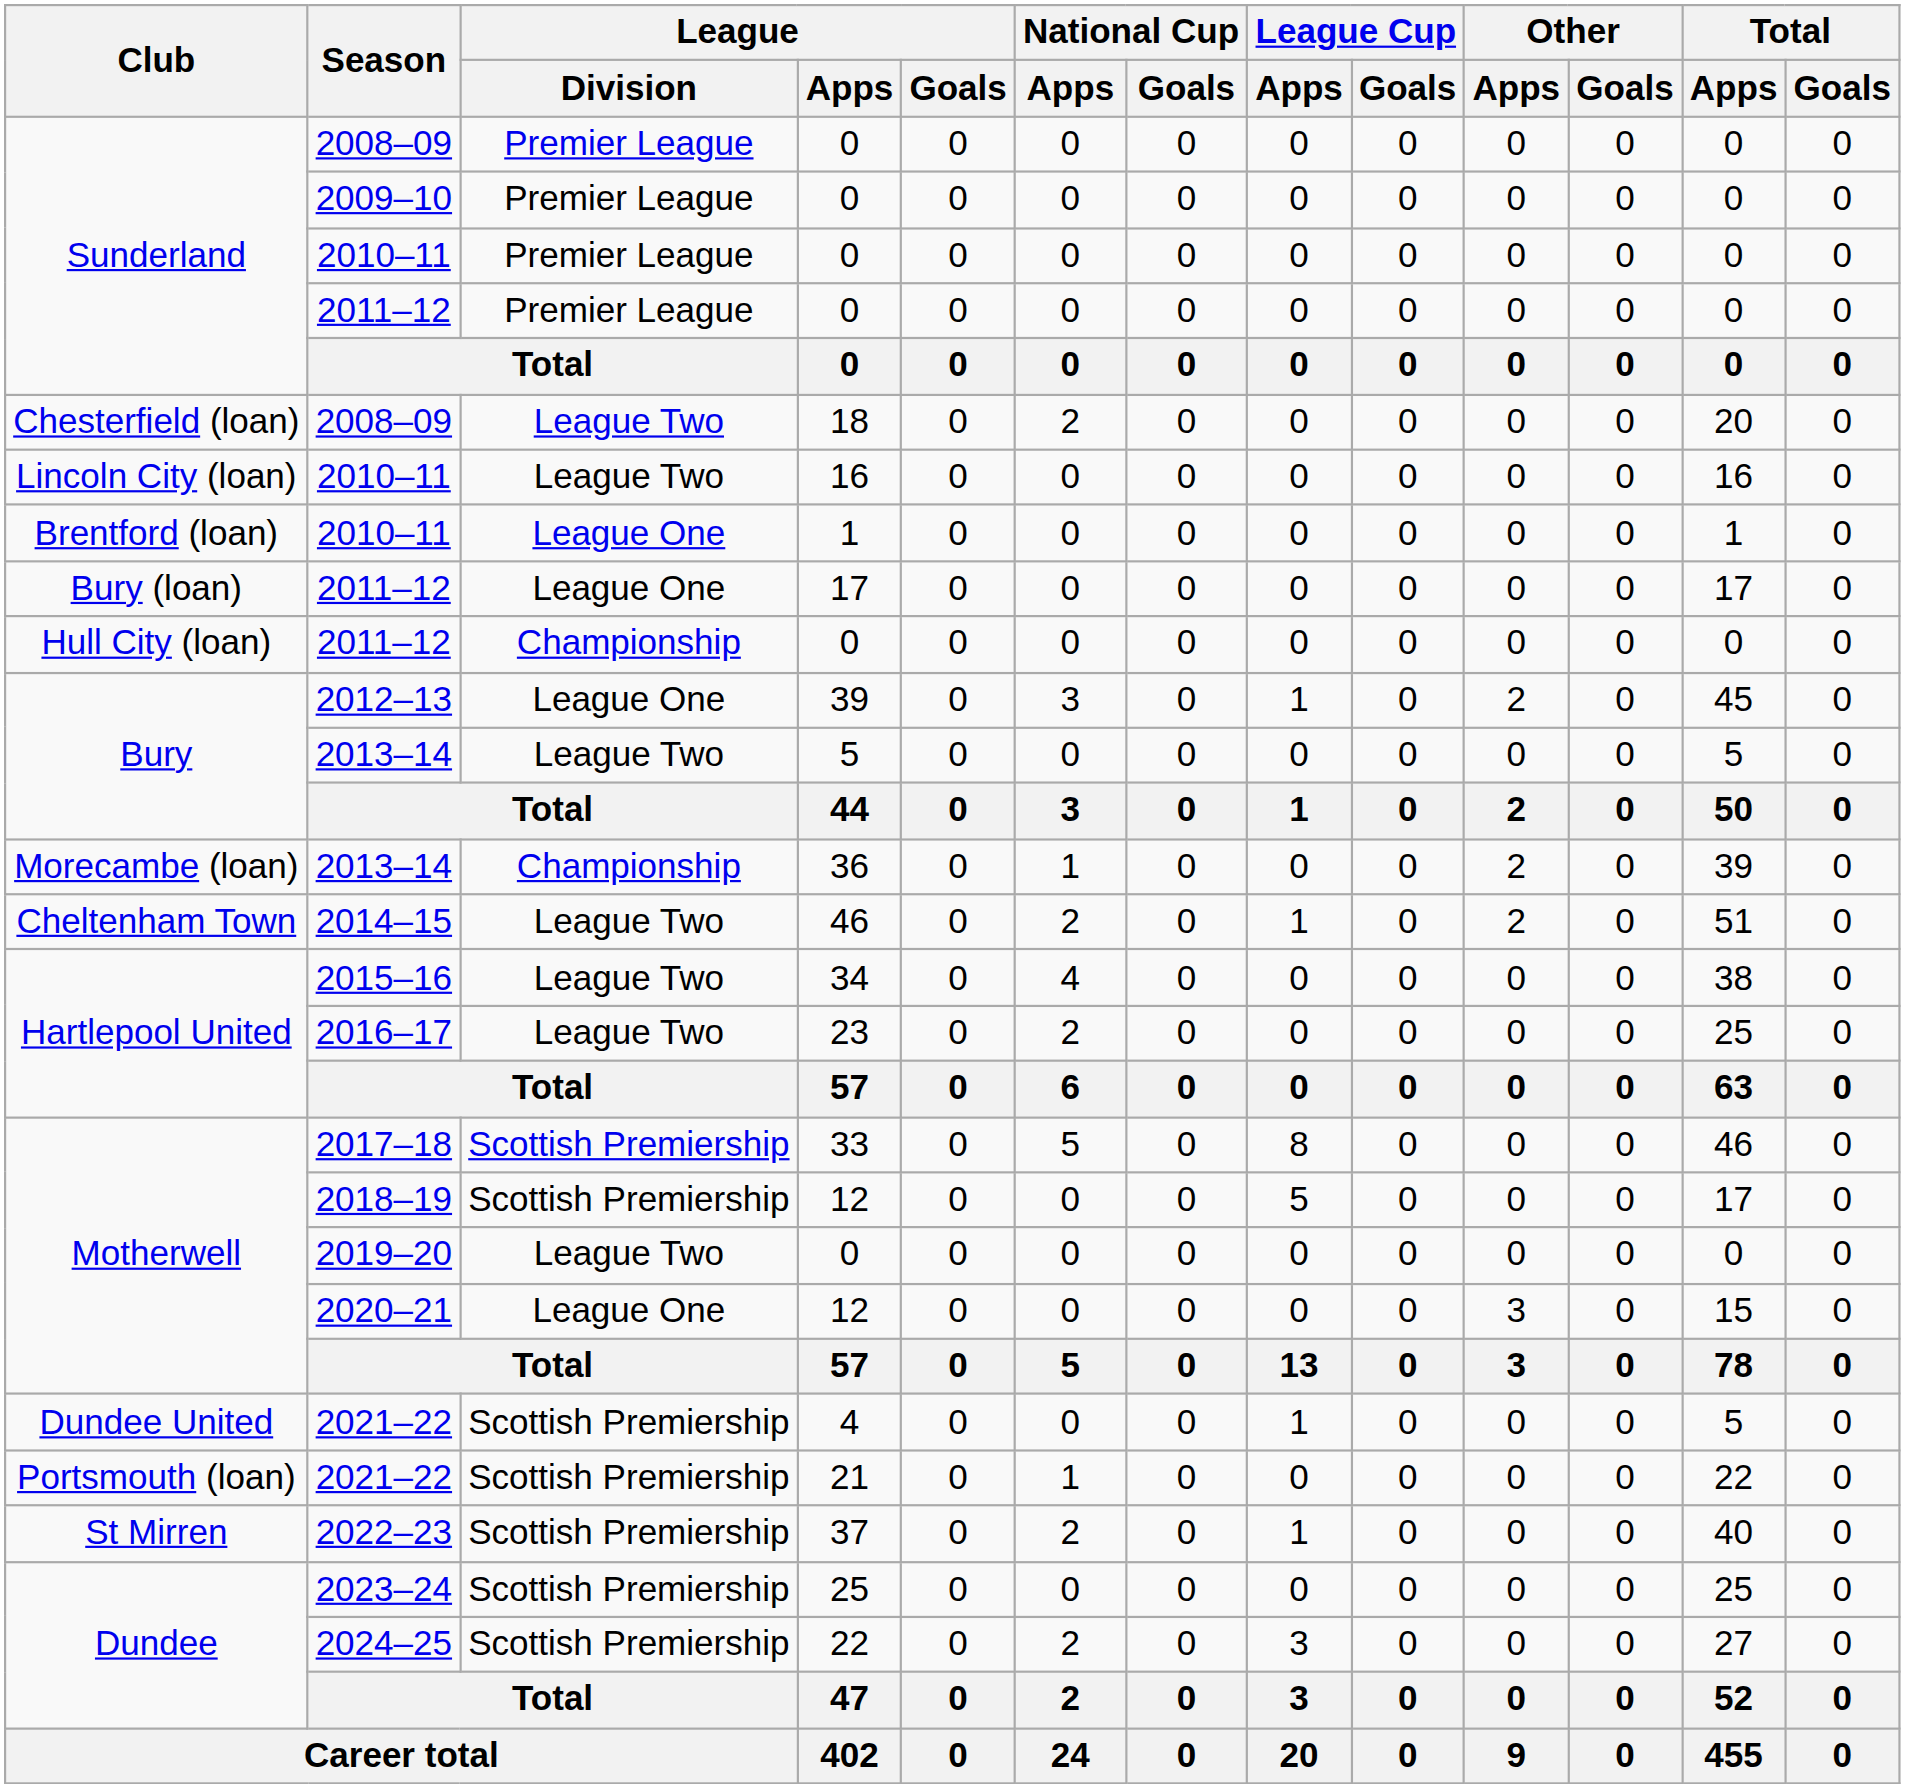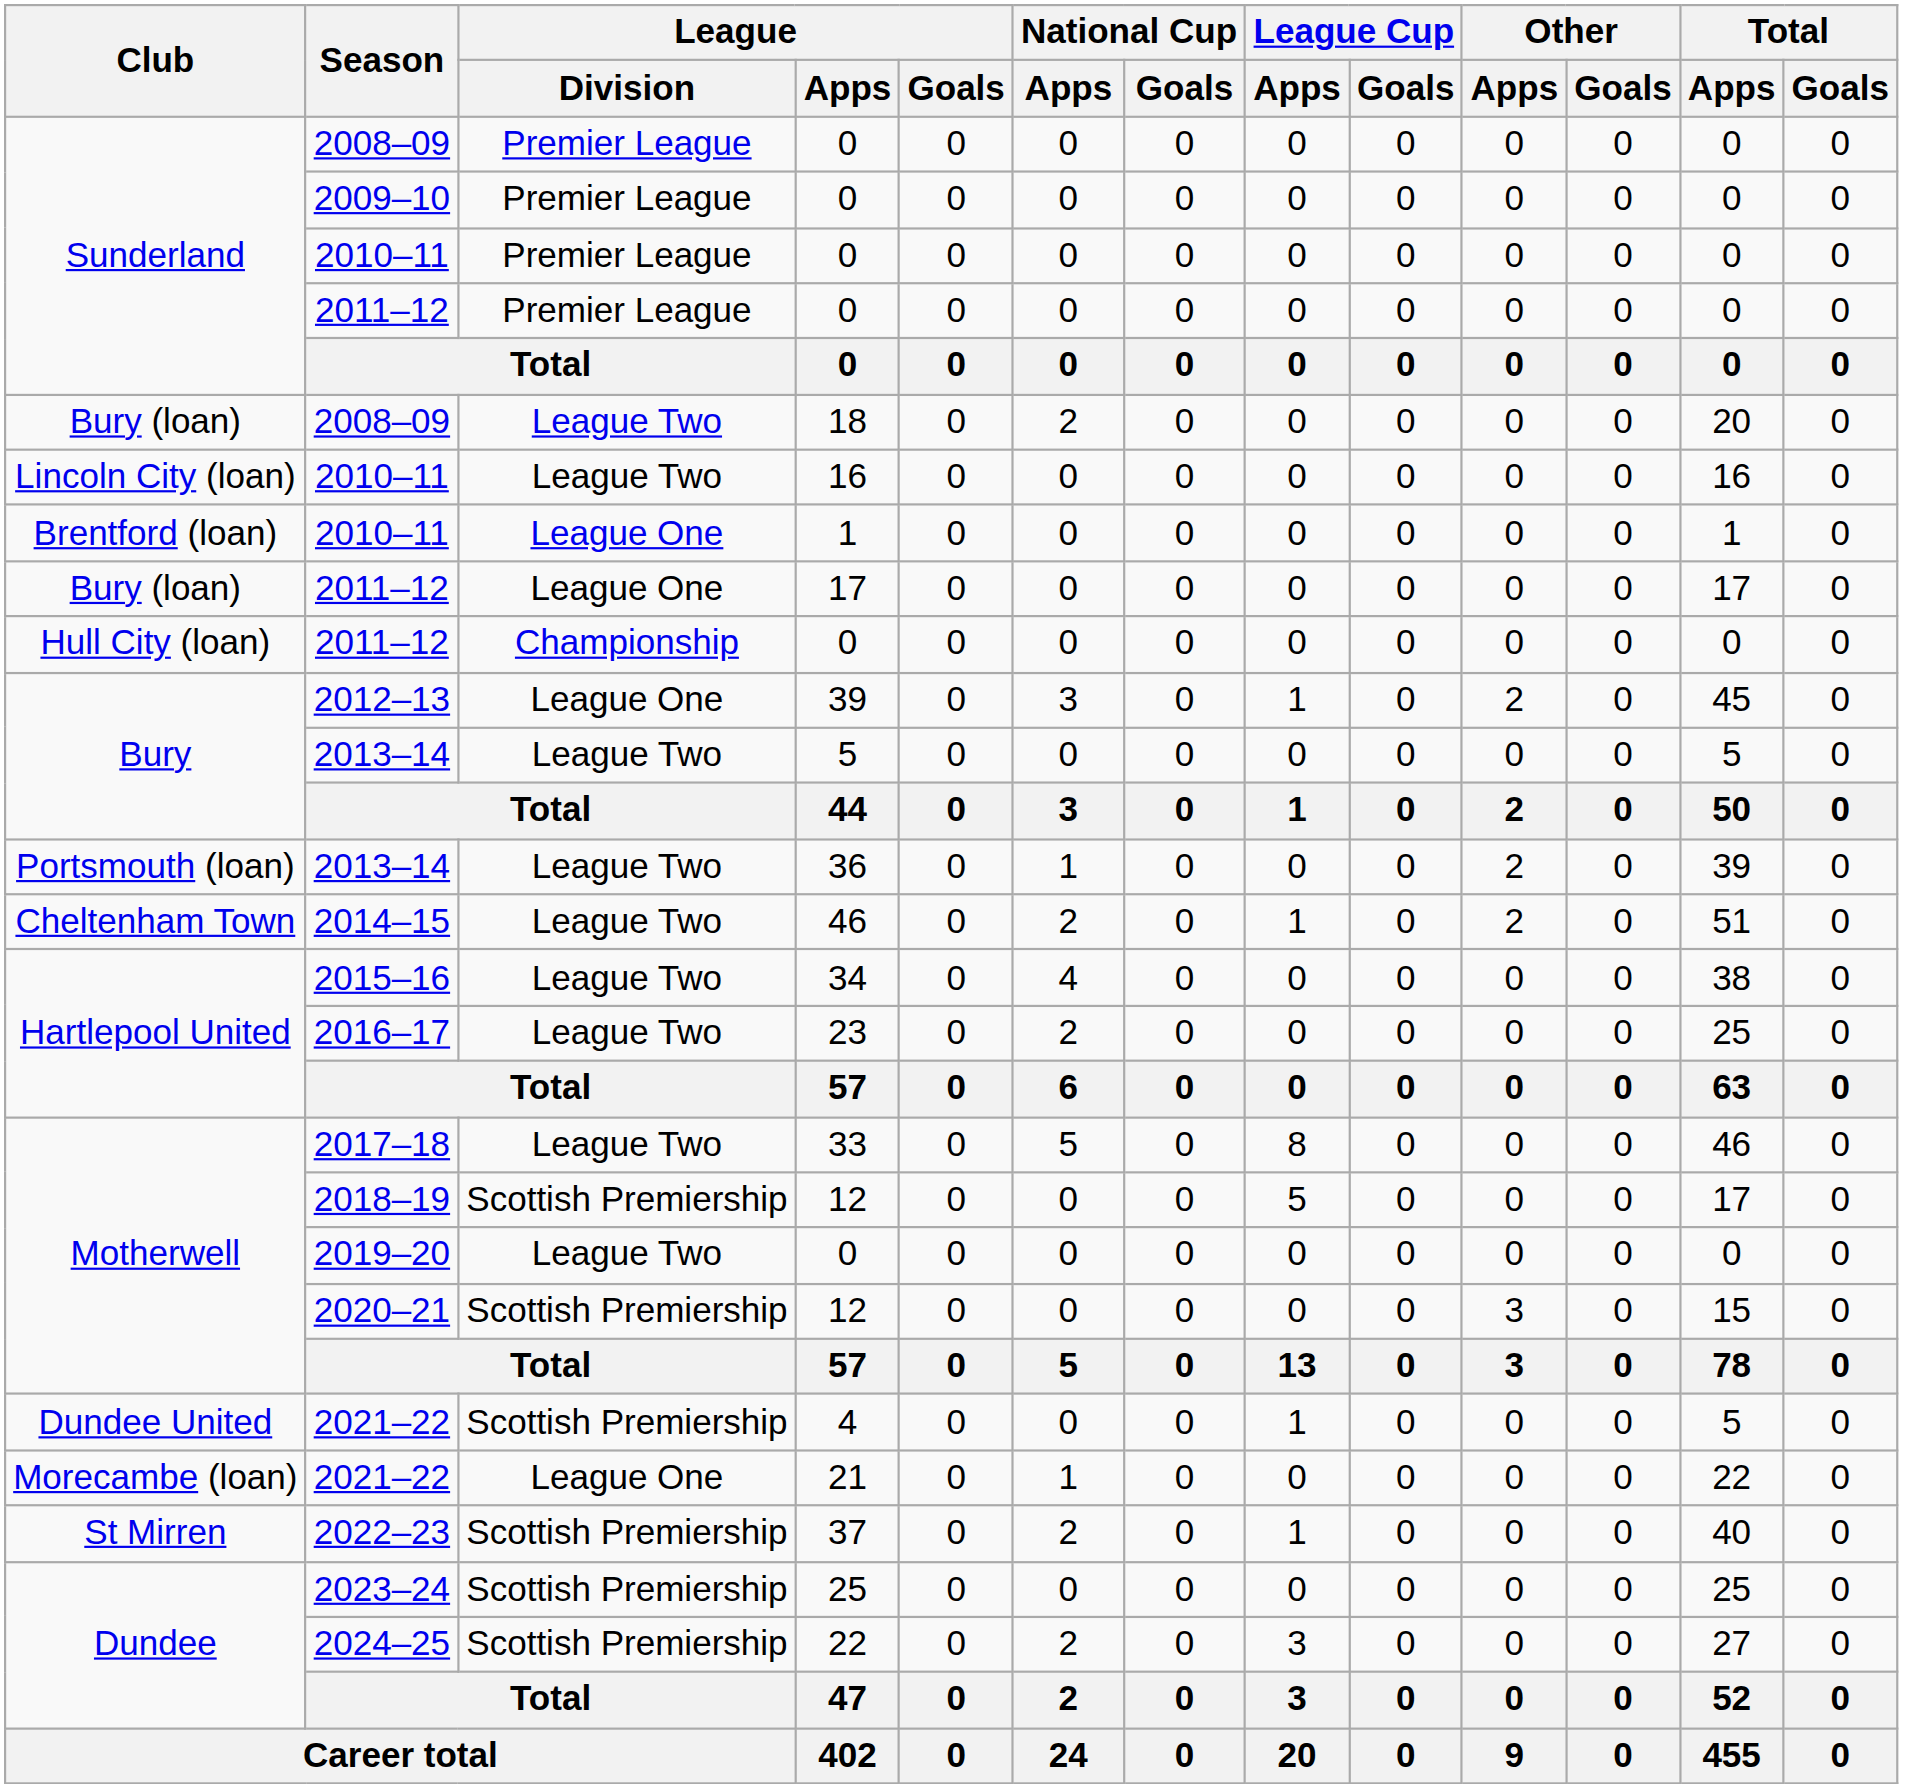18 | Club: Chesterfield (loan) -> Bury (loan)
36 | Club: Morecambe (loan) -> Portsmouth (loan)
36 | League / Division: Championship -> League Two
33 | League / Division: Scottish Premiership -> League Two
2020–21 / 12 | League / Division: League One -> Scottish Premiership
21 | Club: Portsmouth (loan) -> Morecambe (loan)
21 | League / Division: Scottish Premiership -> League One
